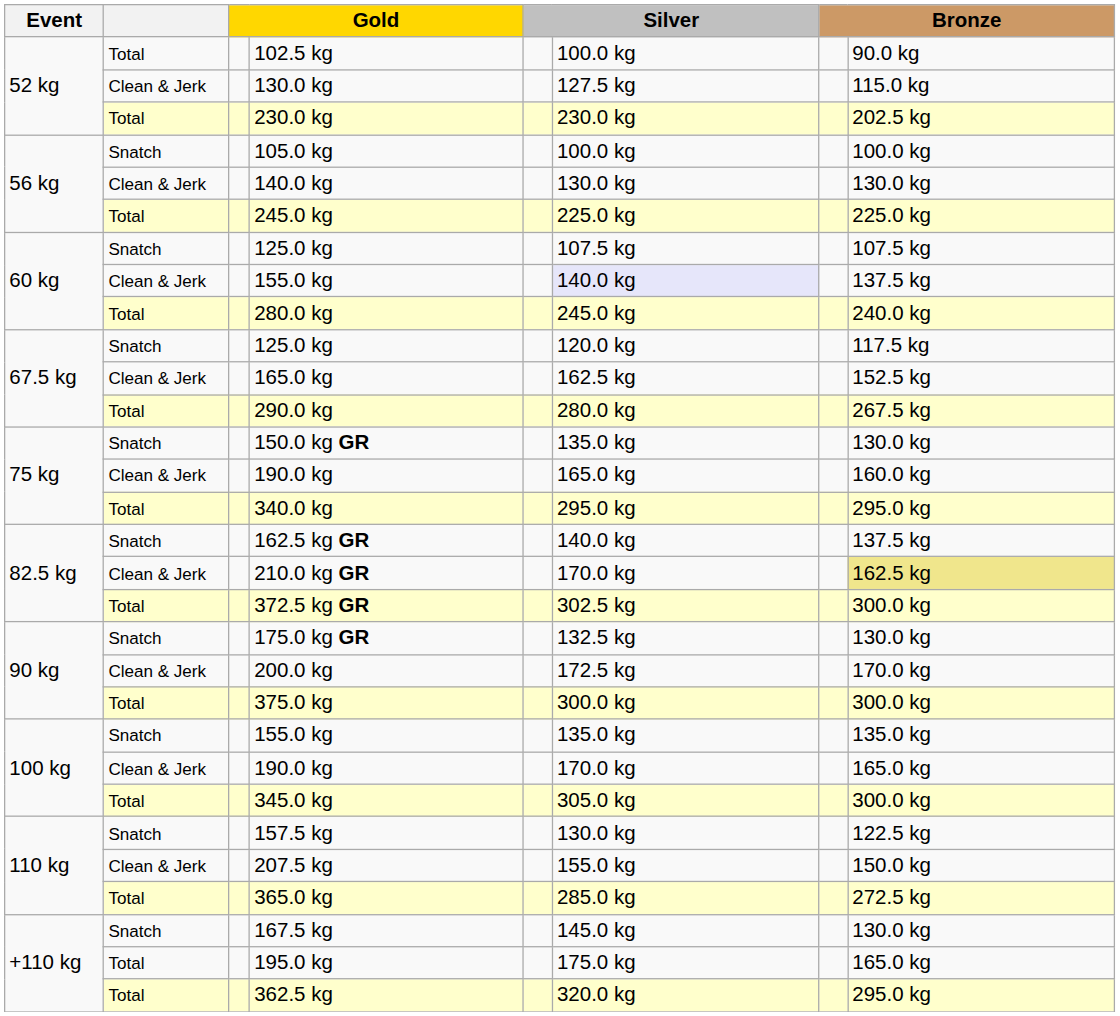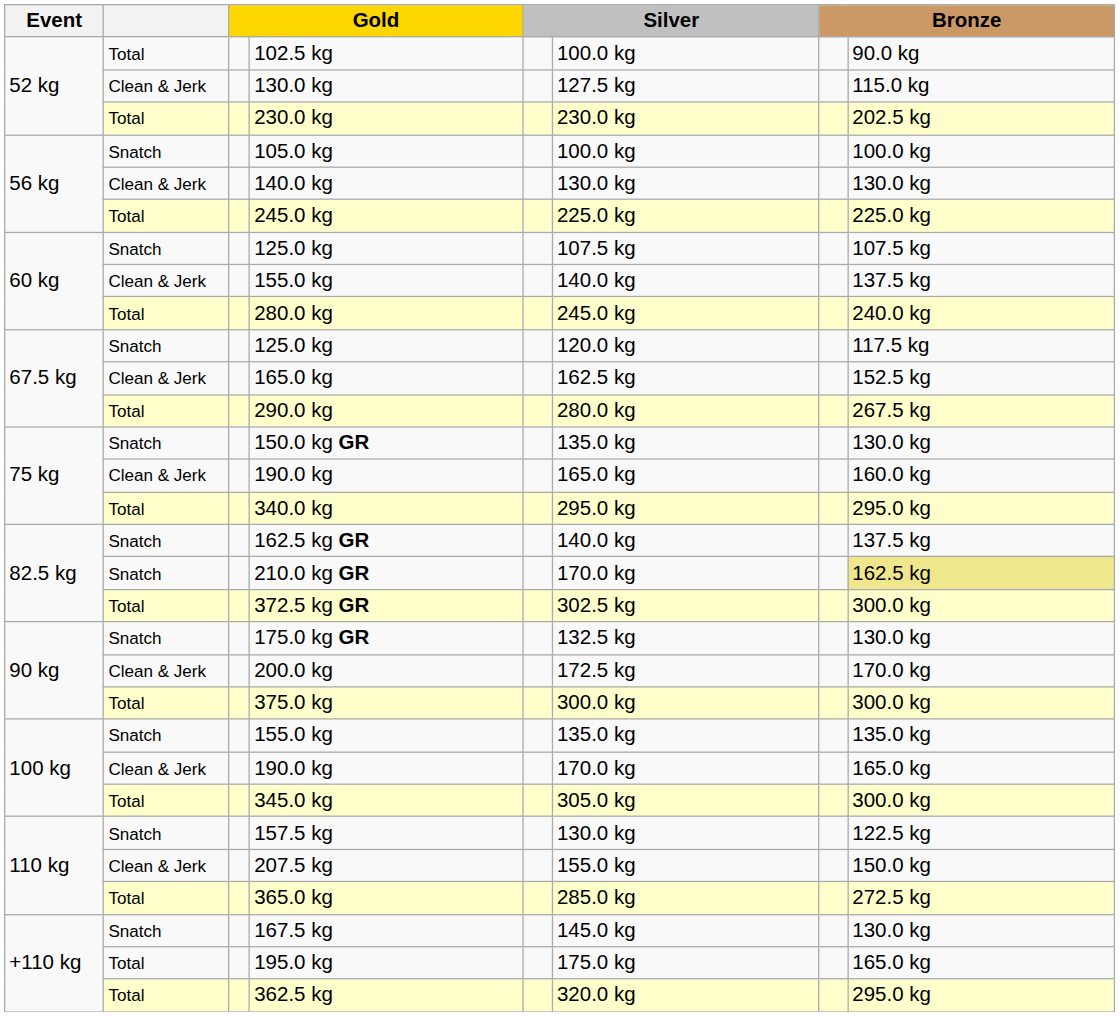60 kg / 155.0 kg | column 6: lavender background -> no background
210.0 kg GR | column 2: Clean & Jerk -> Snatch
